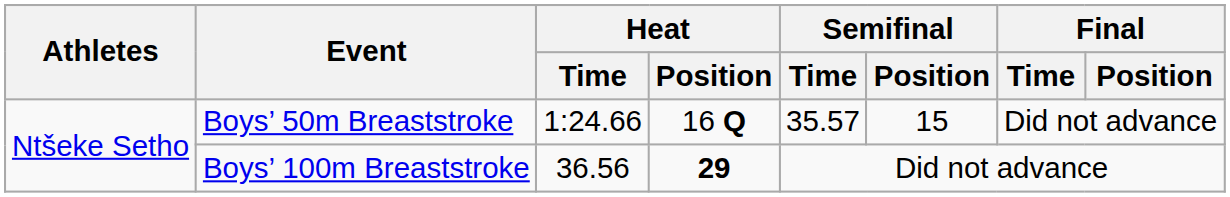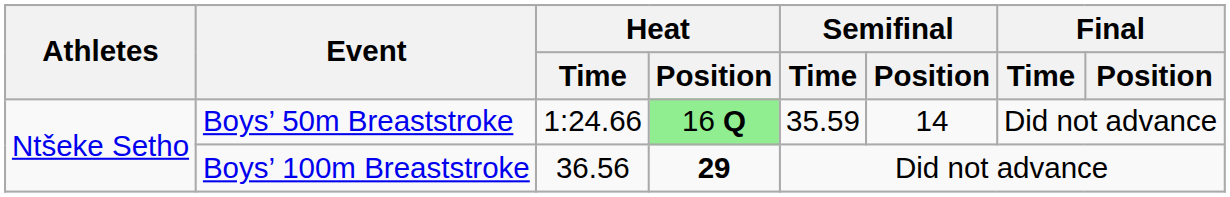Boys’ 50m Breaststroke | Heat / Position: no background -> lightgreen background
Boys’ 50m Breaststroke | Semifinal / Time: 35.57 -> 35.59
Boys’ 50m Breaststroke | Semifinal / Position: 15 -> 14
